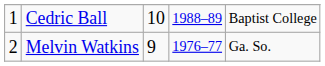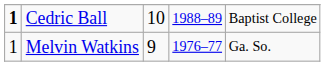Cedric Ball | column 1: normal -> bold
Melvin Watkins | column 1: 2 -> 1
